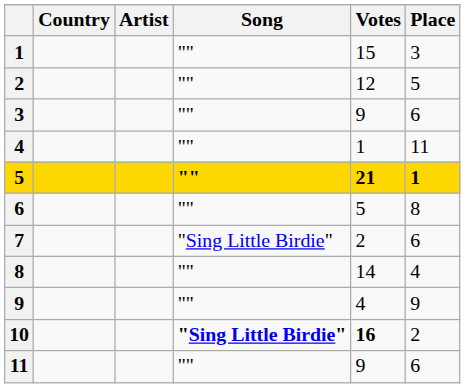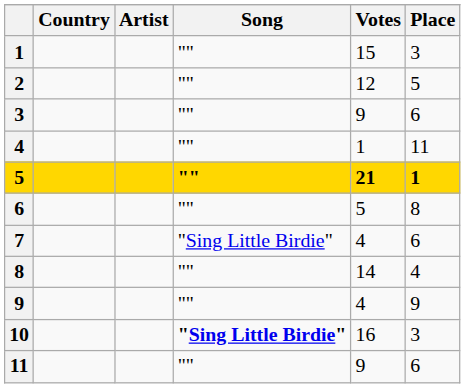7 | Votes: 2 -> 4
10 | Votes: bold -> normal
10 | Place: 2 -> 3
